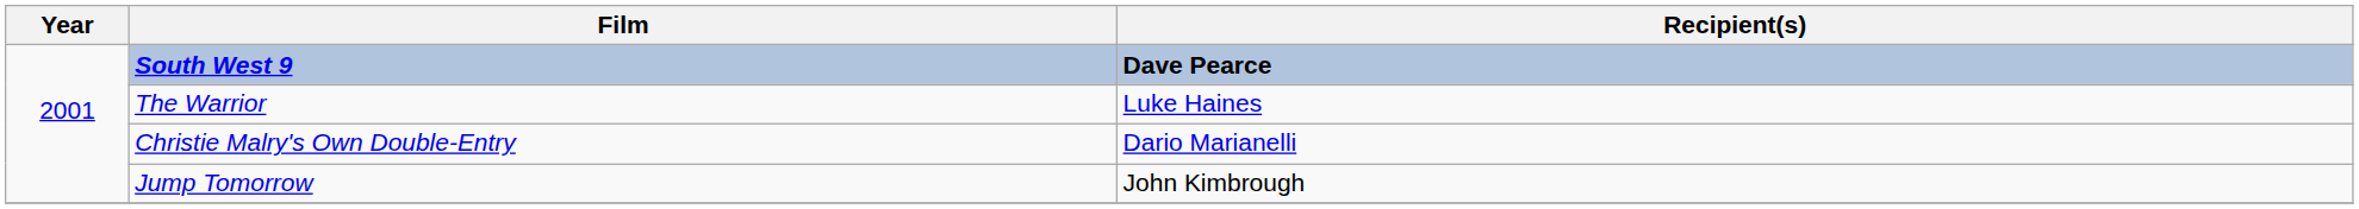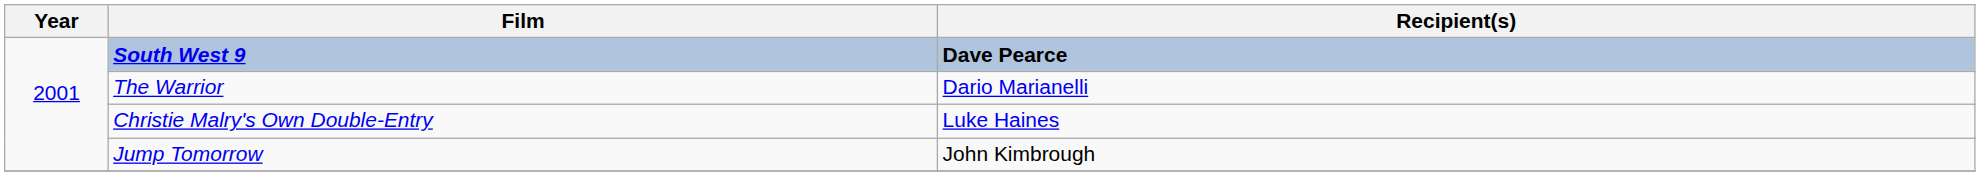The Warrior | Recipient(s): Luke Haines -> Dario Marianelli
Christie Malry's Own Double-Entry | Recipient(s): Dario Marianelli -> Luke Haines
